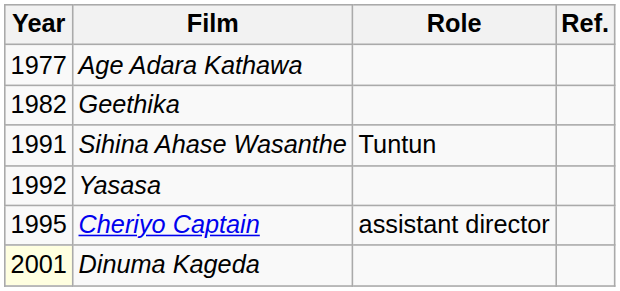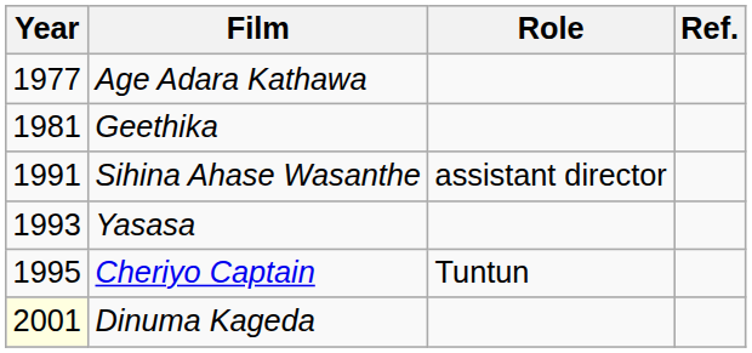Geethika | Year: 1982 -> 1981
Sihina Ahase Wasanthe | Role: Tuntun -> assistant director
Yasasa | Year: 1992 -> 1993
Cheriyo Captain | Role: assistant director -> Tuntun
